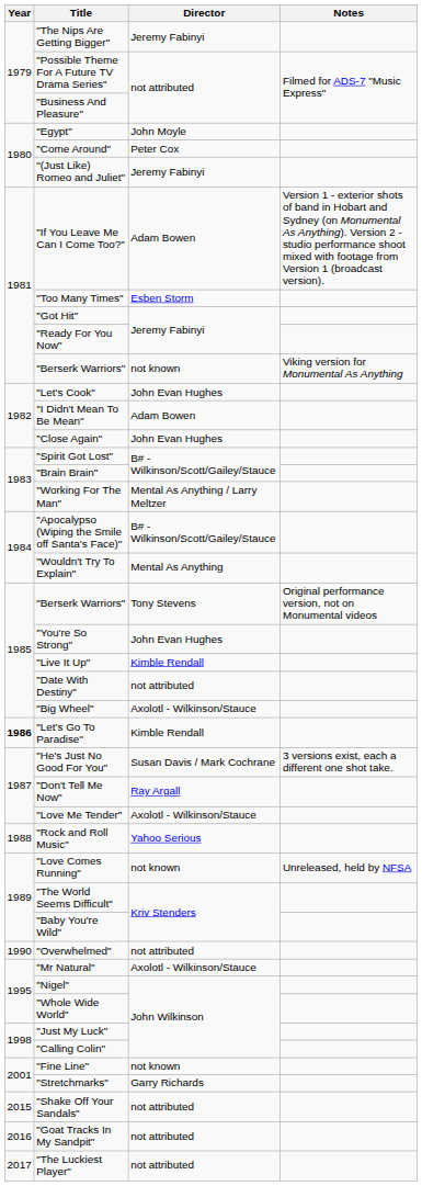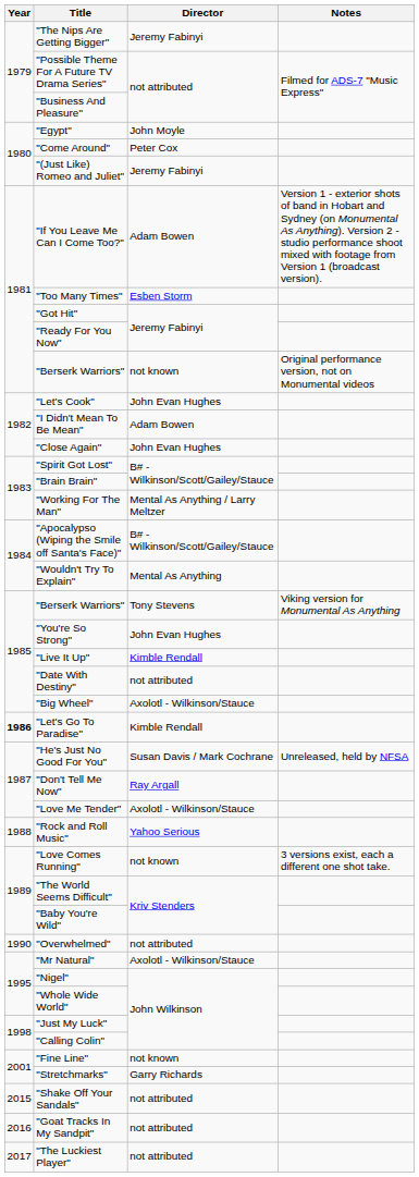"Berserk Warriors" / not known | Notes: Viking version for Monumental As Anything -> Original performance version, not on Monumental videos
"Berserk Warriors" / Tony Stevens | Notes: Original performance version, not on Monumental videos -> Viking version for Monumental As Anything
"He's Just No Good For You" | Notes: 3 versions exist, each a different one shot take. -> Unreleased, held by NFSA
"Love Comes Running" | Notes: Unreleased, held by NFSA -> 3 versions exist, each a different one shot take.
